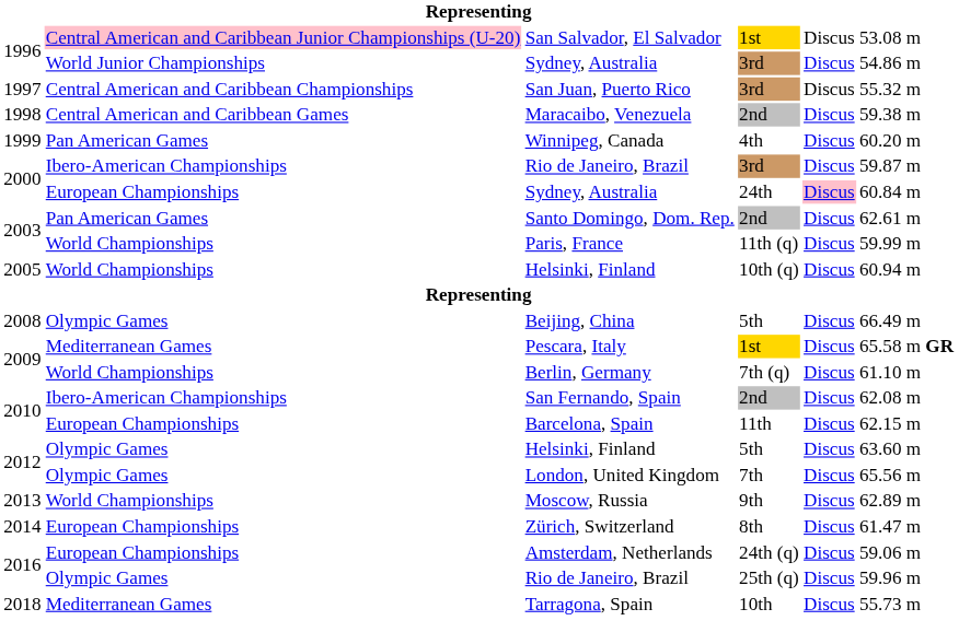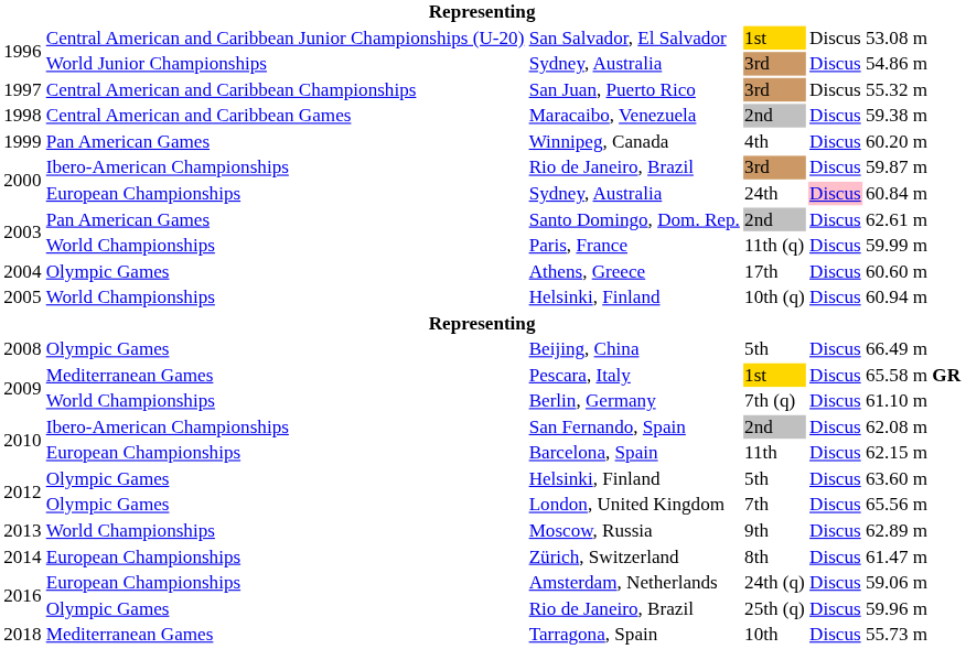San Salvador, El Salvador | column 2: pink background -> no background
+ row: 2004 | Olympic Games | Athens, Greece | 17th | Discus | 60.60 m
